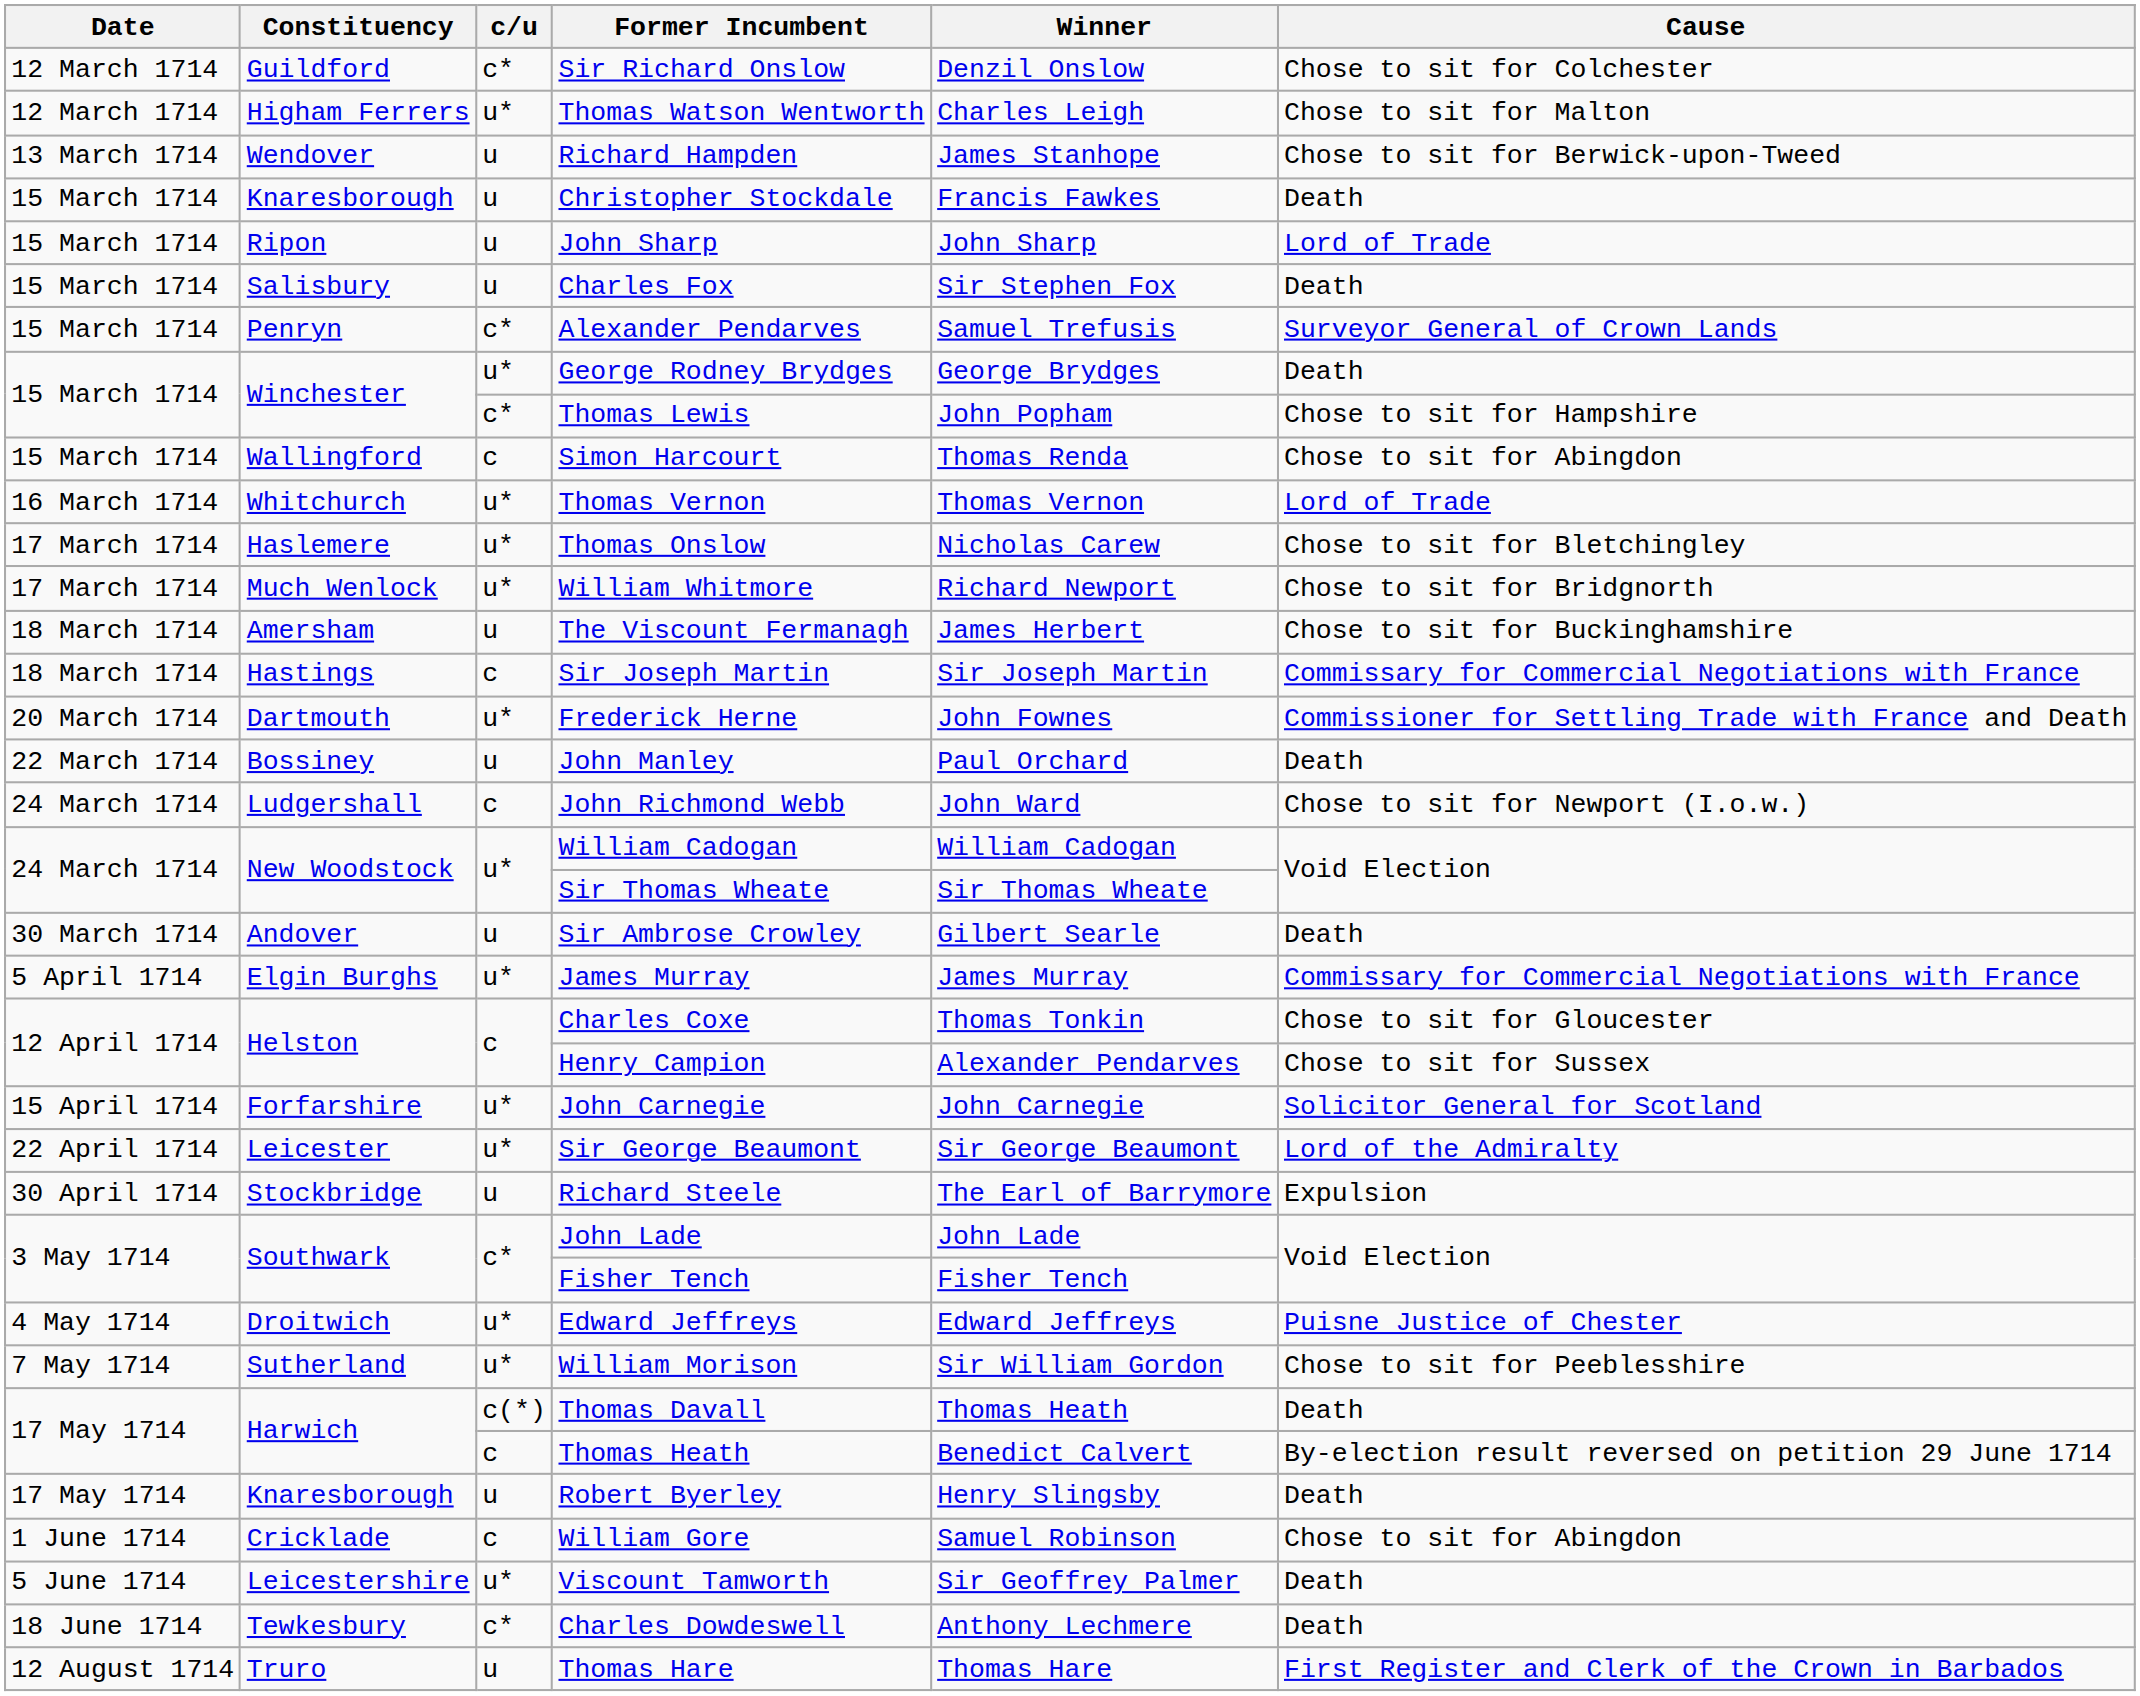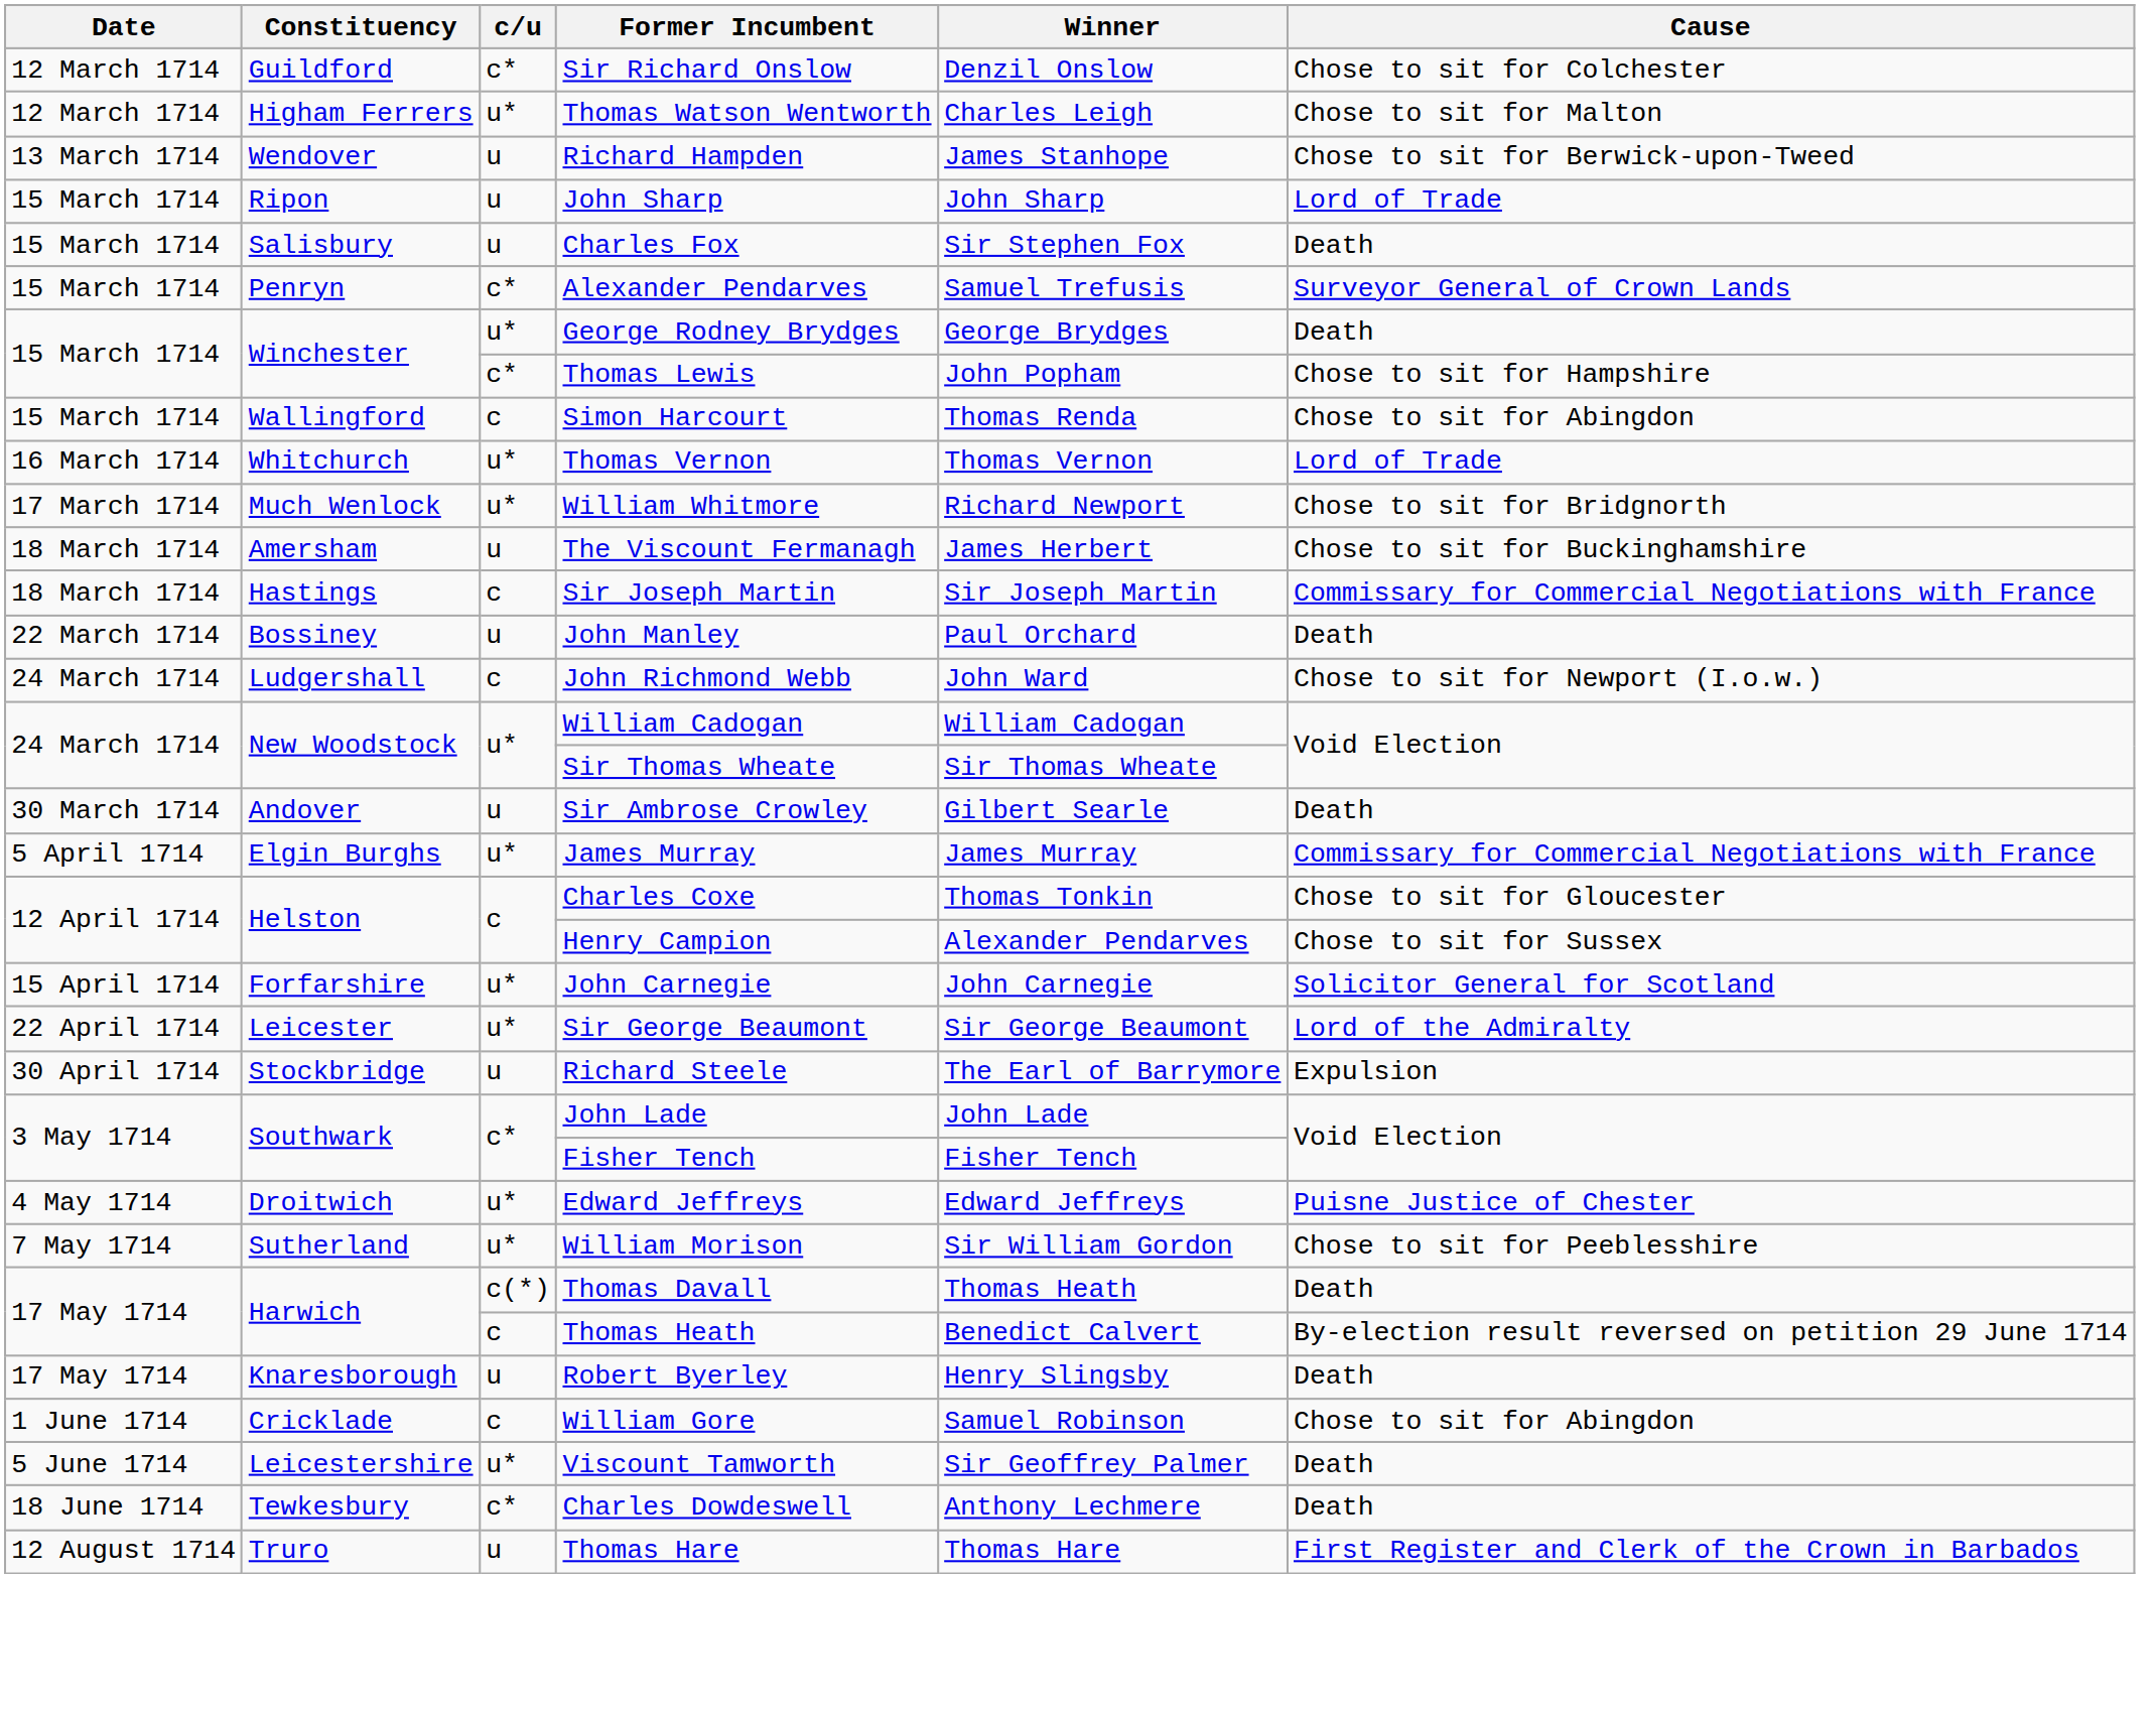- row: 15 March 1714 | Knaresborough | u | Christopher Stockdale | Francis Fawkes | Death
- row: 17 March 1714 | Haslemere | u* | Thomas Onslow | Nicholas Carew | Chose to sit for Bletchingley
- row: 20 March 1714 | Dartmouth | u* | Frederick Herne | John Fownes | Commissioner for Settling Trade with France and Death
